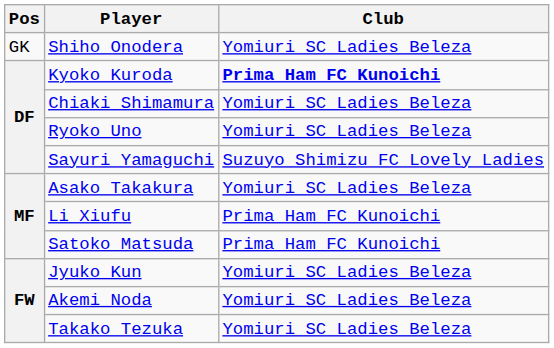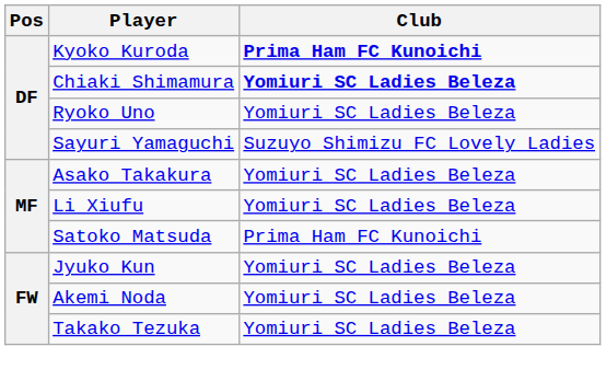- row: GK | Shiho Onodera | Yomiuri SC Ladies Beleza
Chiaki Shimamura | Club: normal -> bold
Li Xiufu | Club: Prima Ham FC Kunoichi -> Yomiuri SC Ladies Beleza
